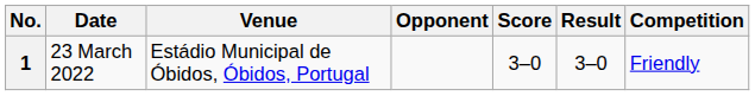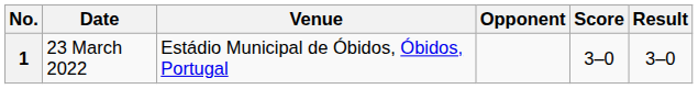- column: Competition | Friendly
